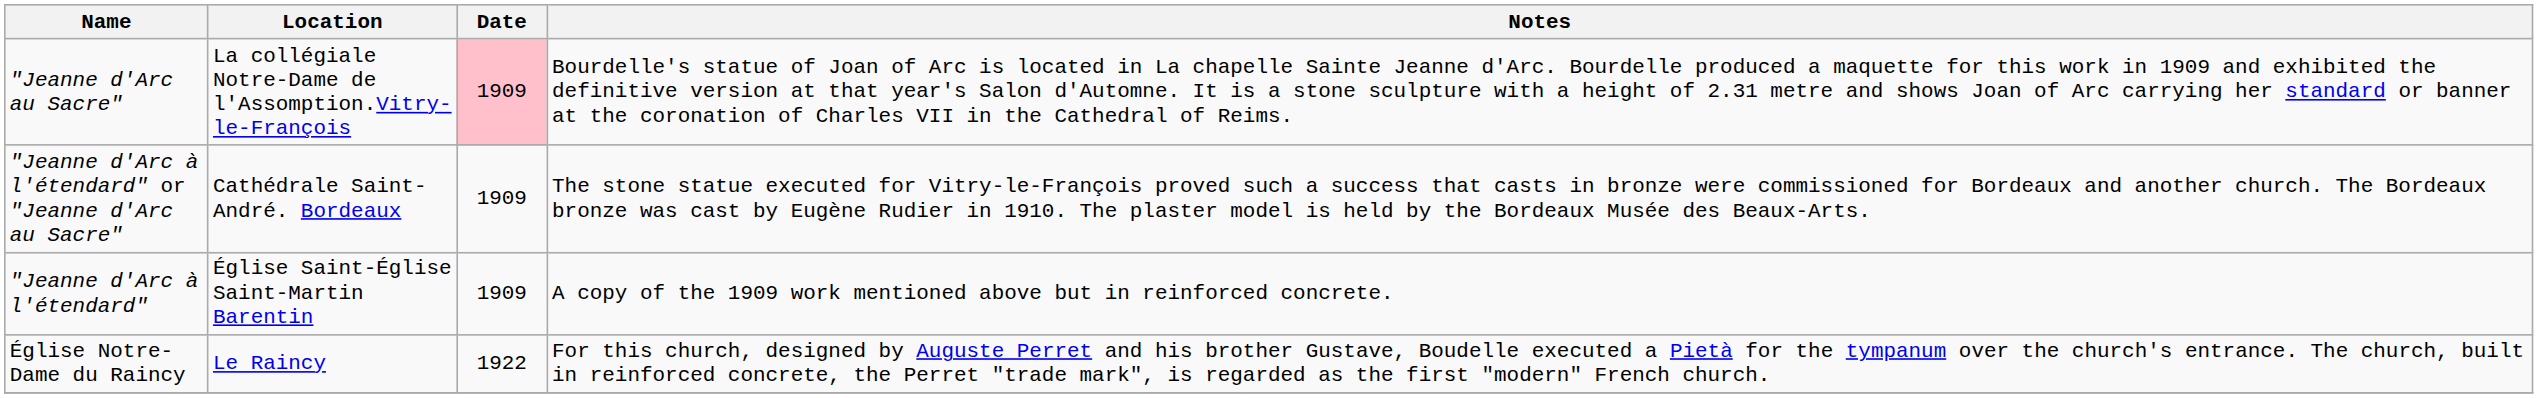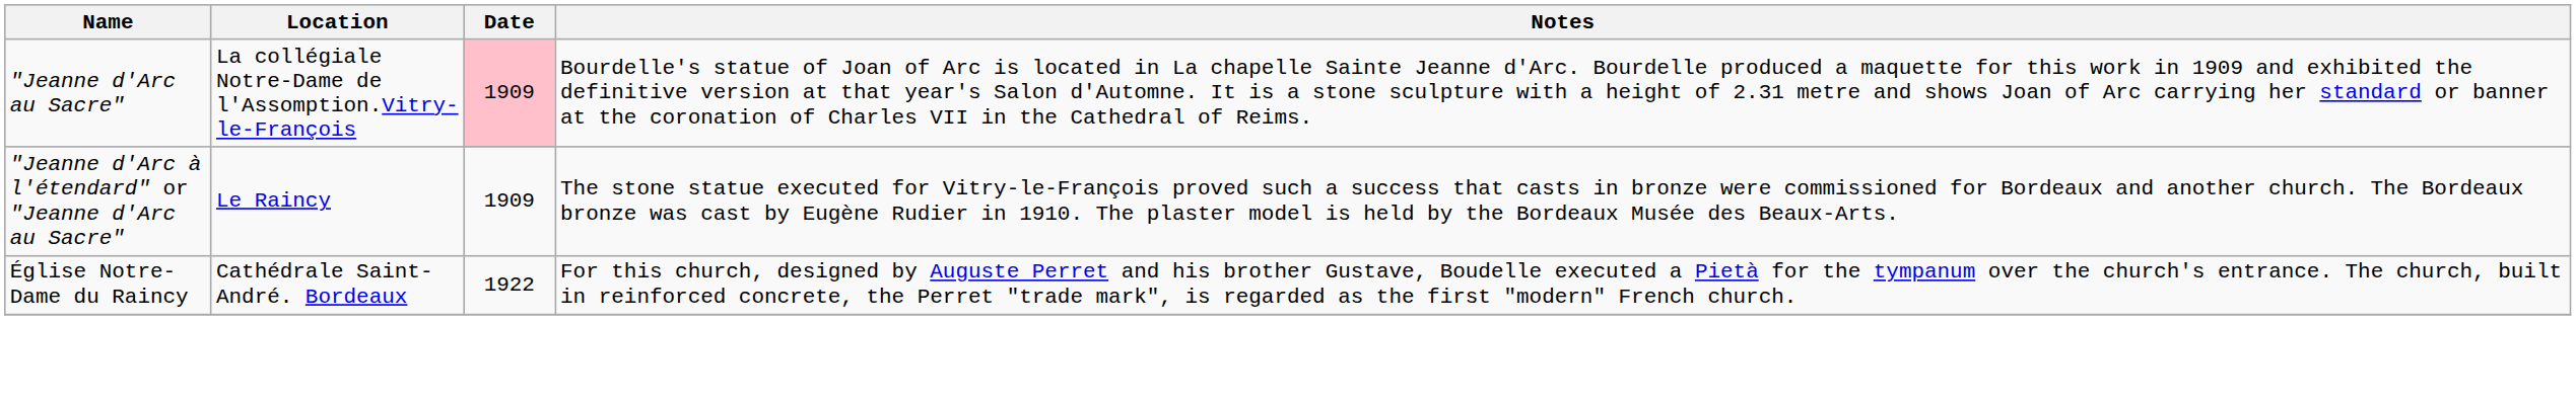"Jeanne d'Arc à l'étendard" or "Jeanne d'Arc au Sacre" | Location: Cathédrale Saint-André. Bordeaux -> Le Raincy
- row: "Jeanne d'Arc à l'étendard" | Église Saint-Église Saint-Martin Barentin | 1909 | A copy of the 1909 work mentioned above but in reinforced concrete.
Église Notre-Dame du Raincy | Location: Le Raincy -> Cathédrale Saint-André. Bordeaux
